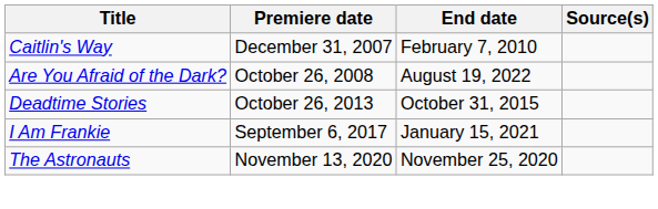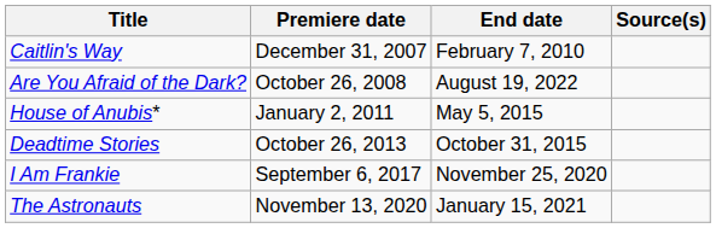+ row: House of Anubis* | January 2, 2011 | May 5, 2015
I Am Frankie | End date: January 15, 2021 -> November 25, 2020
The Astronauts | End date: November 25, 2020 -> January 15, 2021
